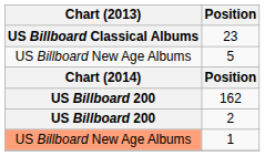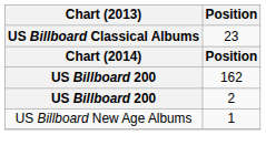- row: US Billboard New Age Albums | 5
1 | Chart (2013): lightsalmon background -> no background
